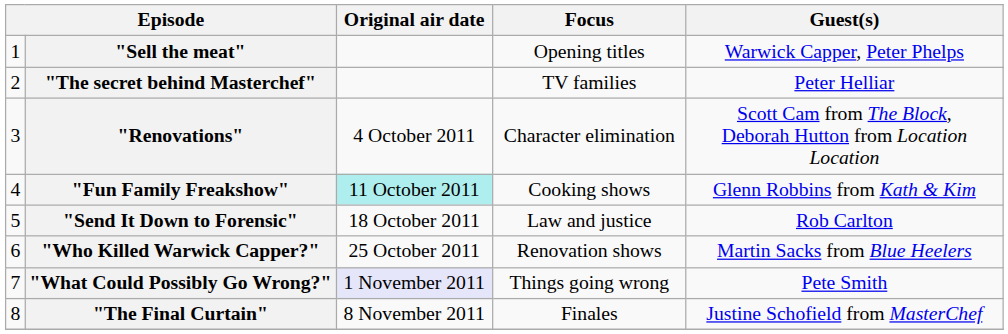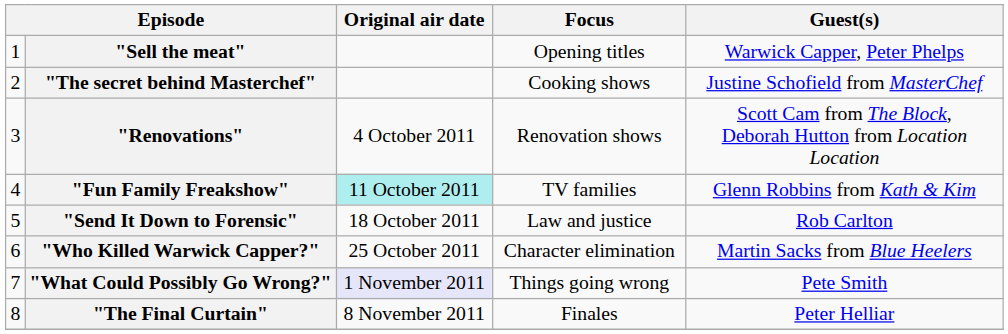"The secret behind Masterchef" | Focus: TV families -> Cooking shows
"The secret behind Masterchef" | Guest(s): Peter Helliar -> Justine Schofield from MasterChef
"Renovations" | Focus: Character elimination -> Renovation shows
"Fun Family Freakshow" | Focus: Cooking shows -> TV families
"Who Killed Warwick Capper?" | Focus: Renovation shows -> Character elimination
"The Final Curtain" | Guest(s): Justine Schofield from MasterChef -> Peter Helliar
